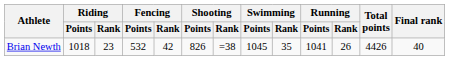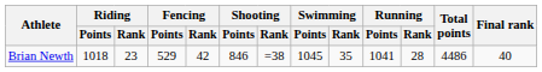Brian Newth | Fencing / Points: 532 -> 529
Brian Newth | Shooting / Points: 826 -> 846
Brian Newth | Running / Rank: 26 -> 28
Brian Newth | Total points: 4426 -> 4486
